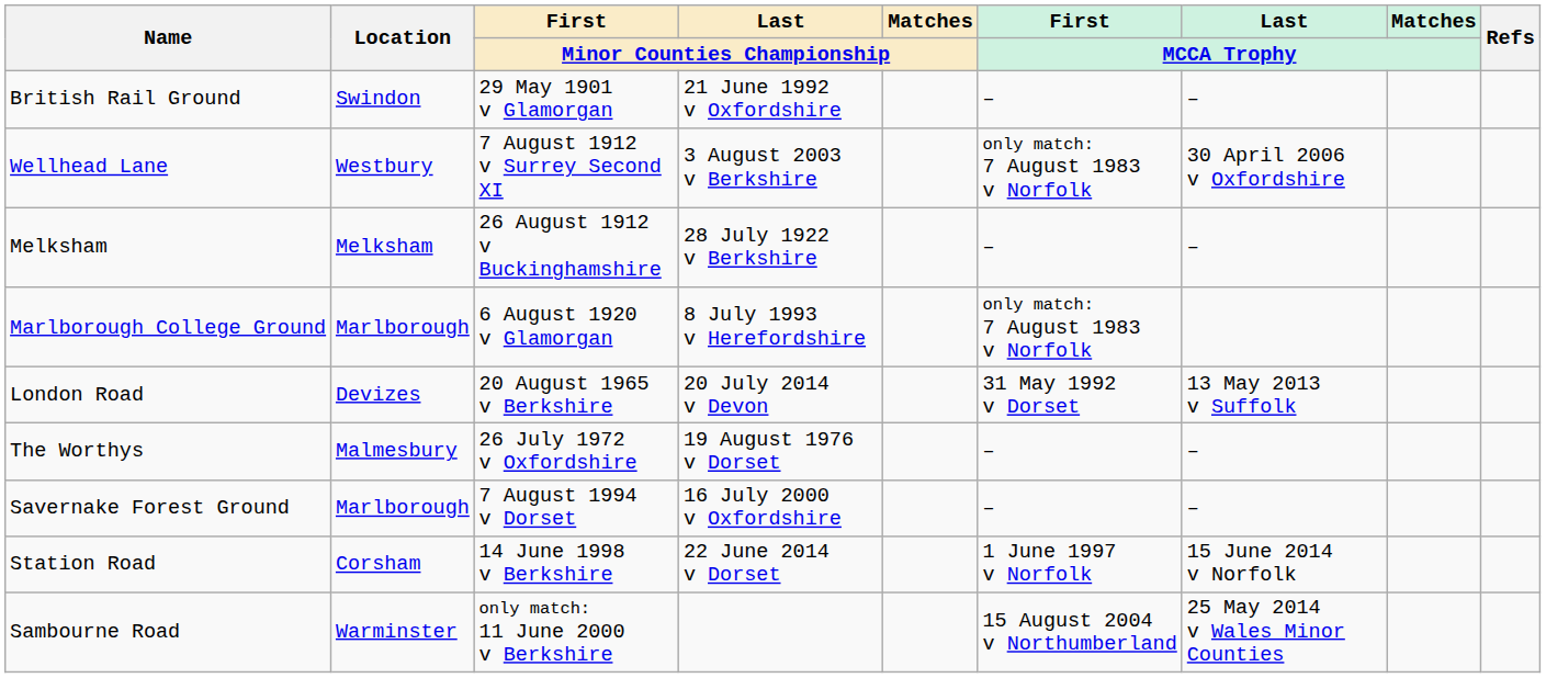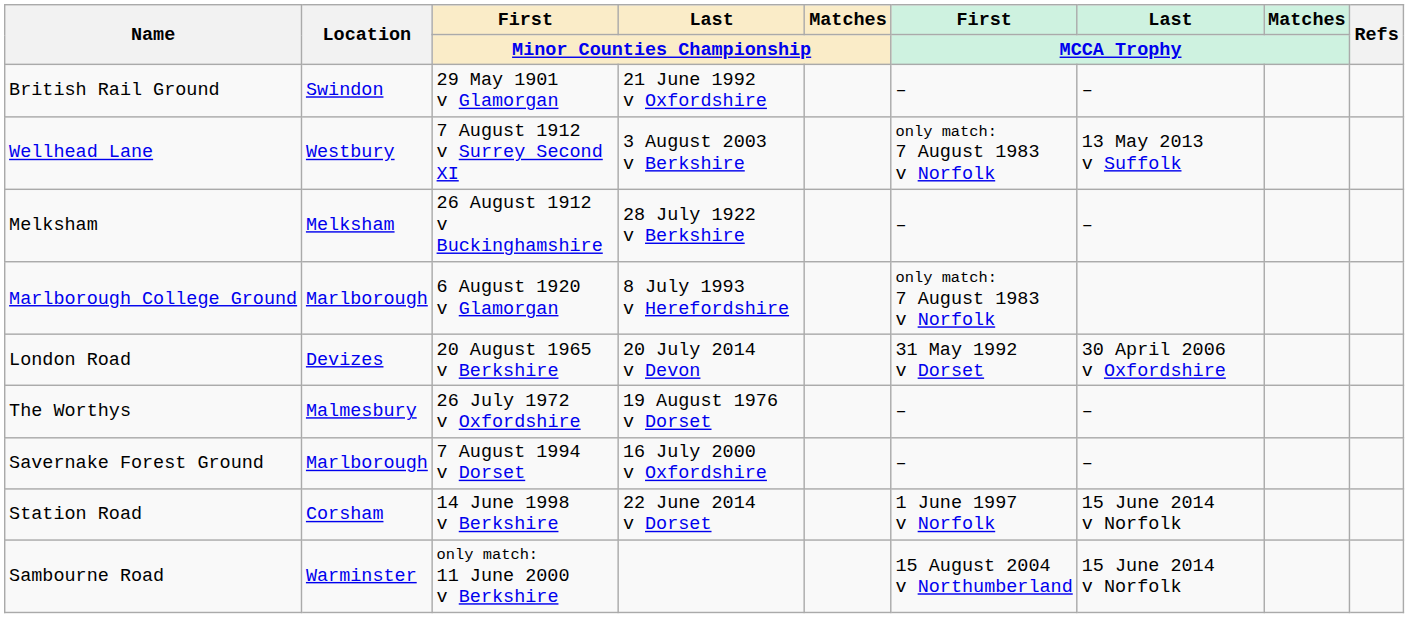Wellhead Lane | Last / MCCA Trophy: 30 April 2006 v Oxfordshire -> 13 May 2013 v Suffolk
London Road | Last / MCCA Trophy: 13 May 2013 v Suffolk -> 30 April 2006 v Oxfordshire
Sambourne Road | Last / MCCA Trophy: 25 May 2014 v Wales Minor Counties -> 15 June 2014 v Norfolk
